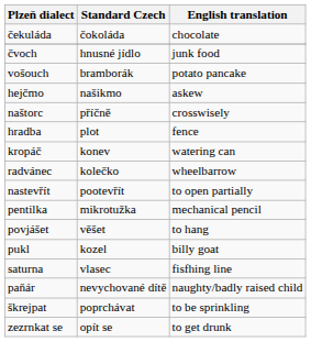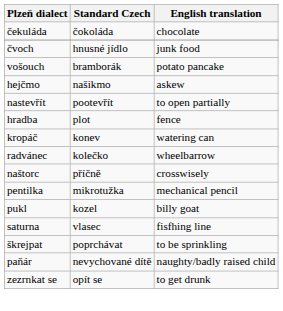rows swapped: naštorc <-> nastevřít
- row: povjášet | věšet | to hang
rows swapped: paňár <-> škrejpat
